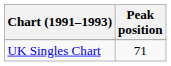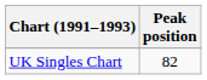UK Singles Chart | Peak position: 71 -> 82
